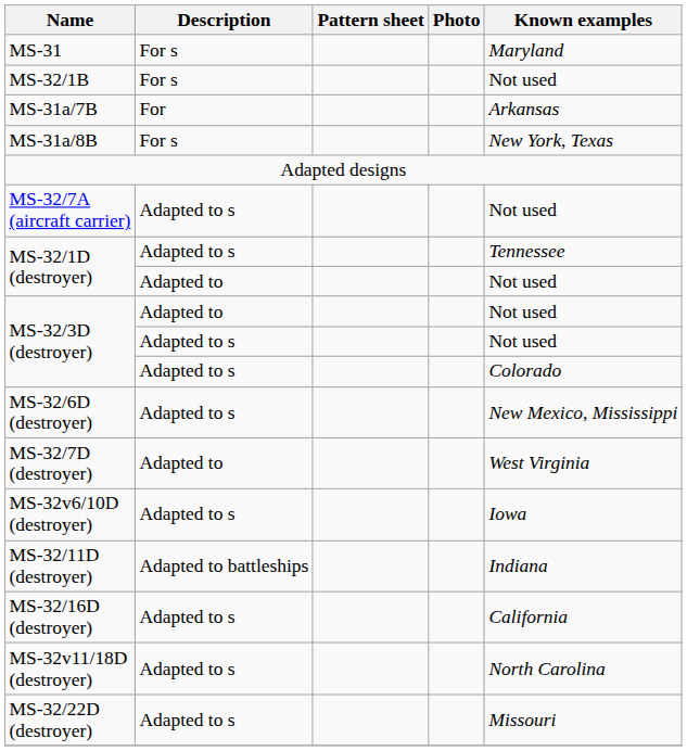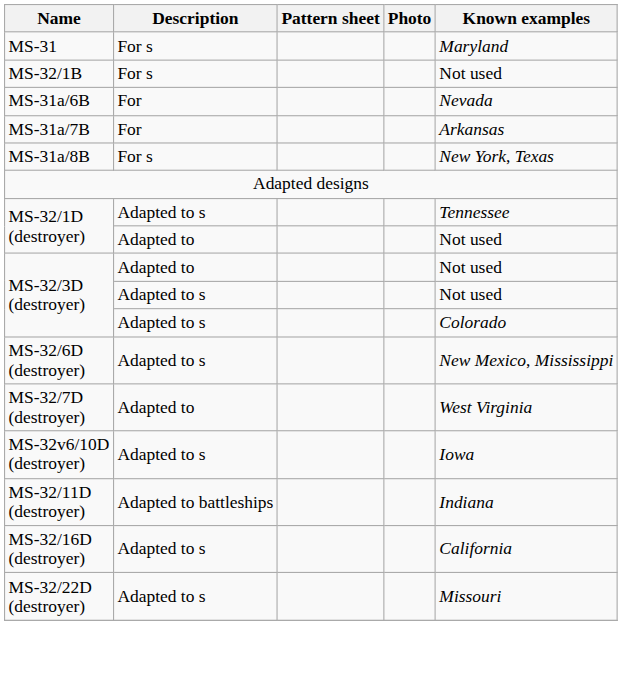+ row: MS-31a/6B | For | Nevada
- row: MS-32/7A (aircraft carrier) | Adapted to s | Not used
- row: MS-32v11/18D (destroyer) | Adapted to s | North Carolina
